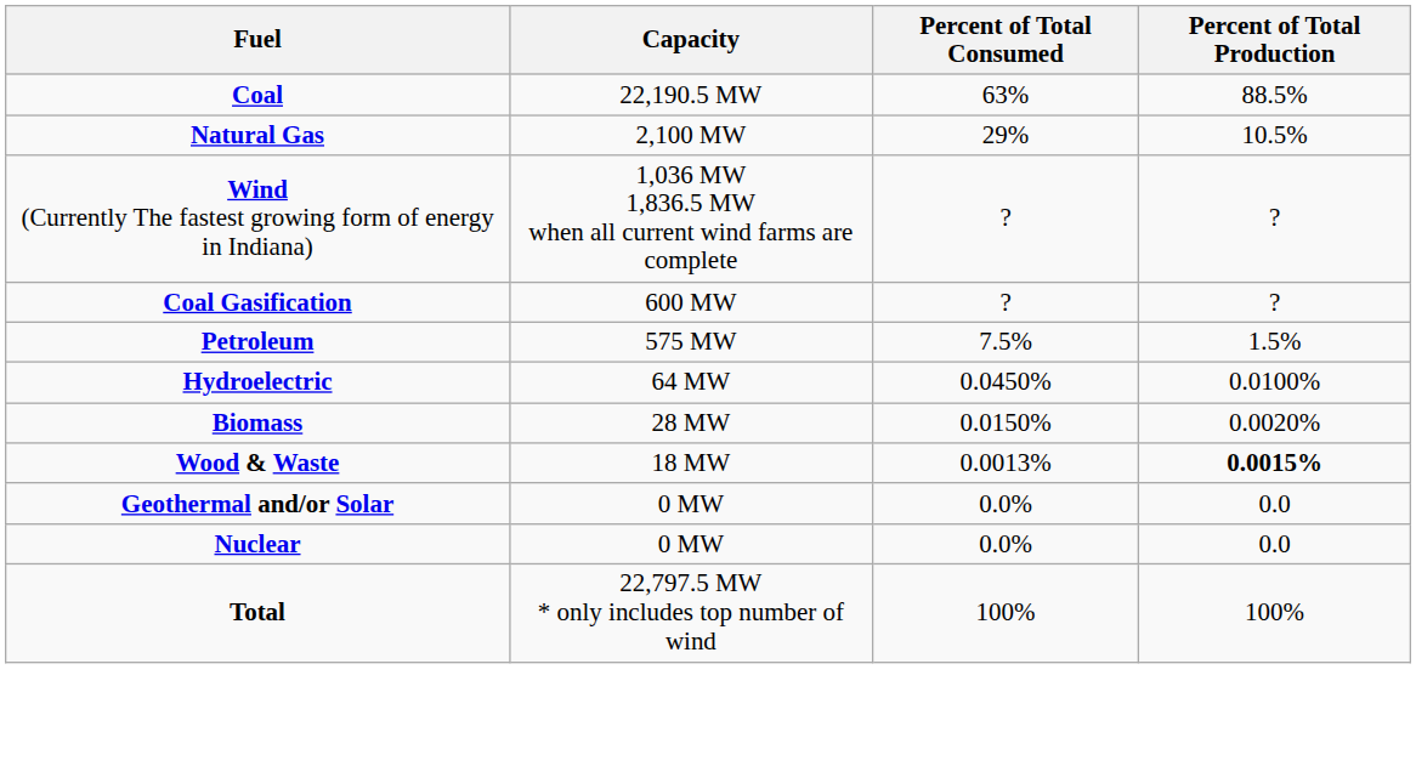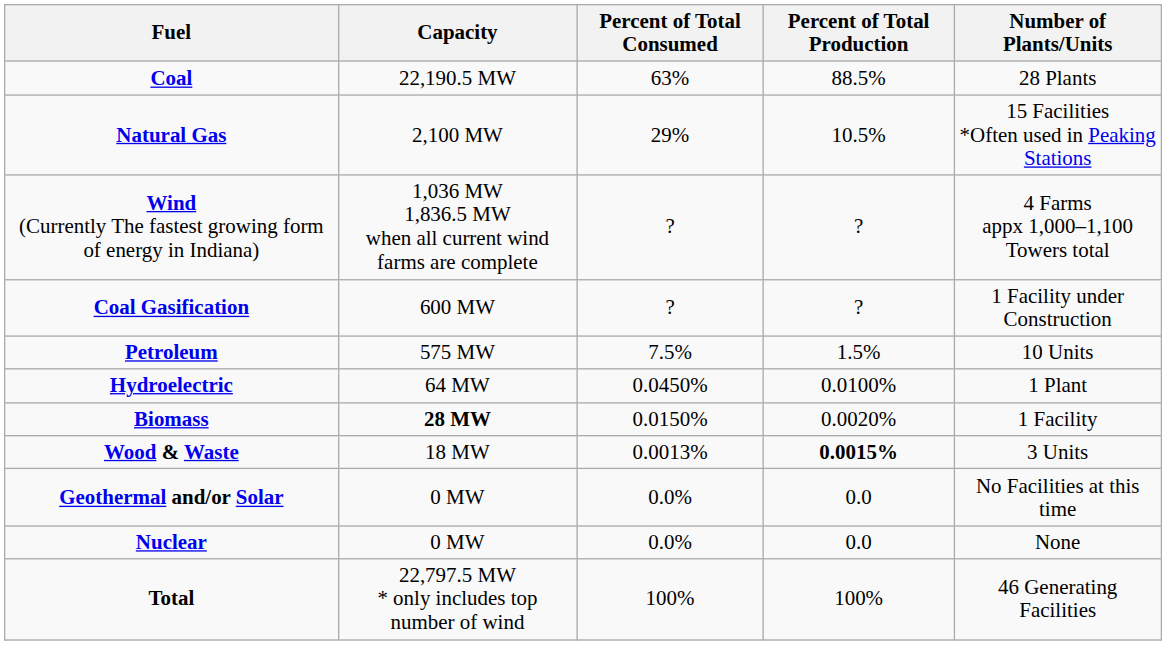+ column: Number of Plants/Units | 28 Plants | 15 Facilities *Often used in Peaking Stations | 4 Farms appx 1,000–1,100 Towers total | 1 Facility under Construction | 10 Units | 1 Plant | 1 Facility | 3 Units | No Facilities at this time | None | 46 Generating Facilities
Biomass | Capacity: normal -> bold
